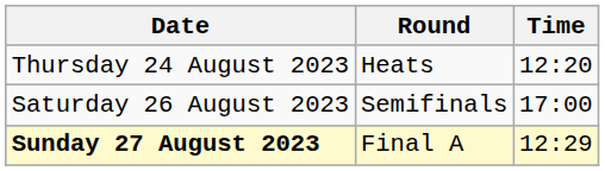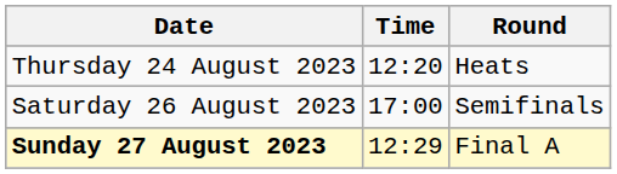columns swapped: Time <-> Round
